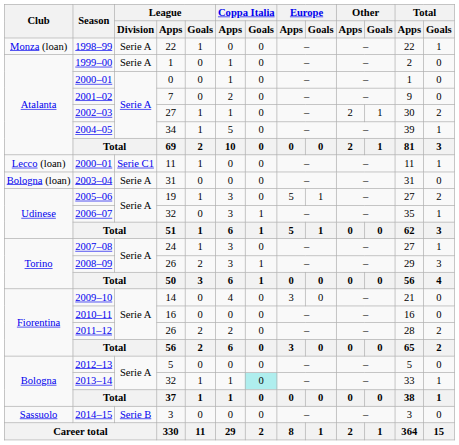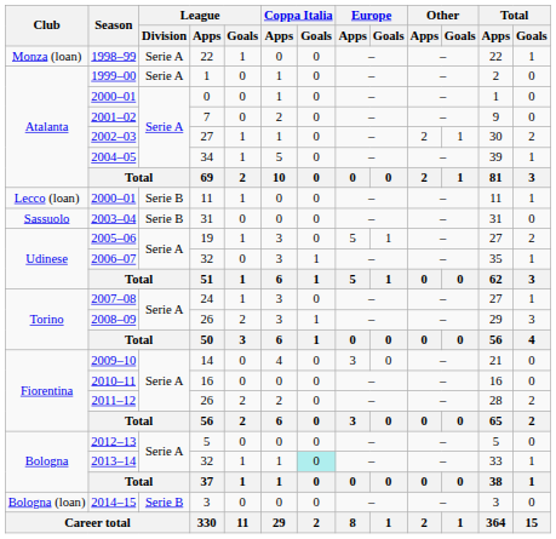2000–01 / 11 | League / Division: Serie C1 -> Serie B
2003–04 | Club: Bologna (loan) -> Sassuolo
2003–04 | League / Division: Serie A -> Serie B
2014–15 | Club: Sassuolo -> Bologna (loan)
